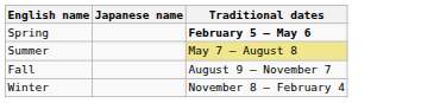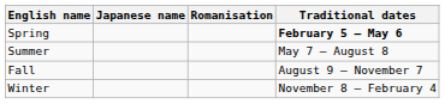+ column: Romanisation
Summer | Traditional dates: khaki background -> no background
